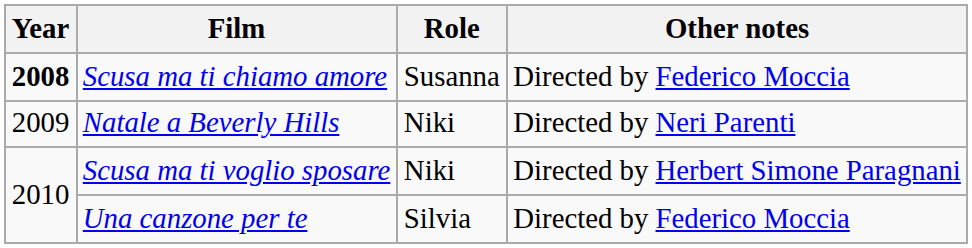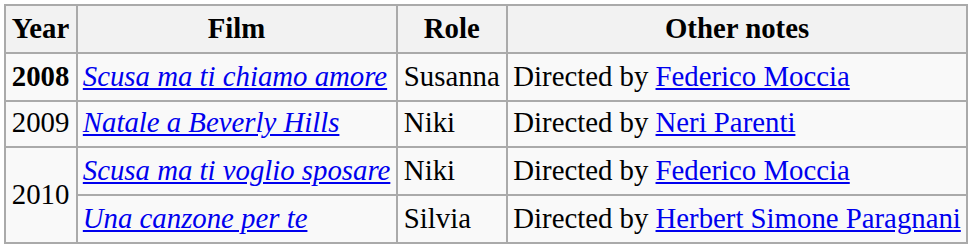Scusa ma ti voglio sposare | Other notes: Directed by Herbert Simone Paragnani -> Directed by Federico Moccia
Una canzone per te | Other notes: Directed by Federico Moccia -> Directed by Herbert Simone Paragnani
